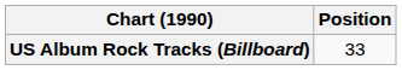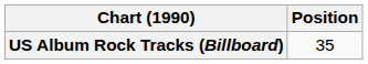US Album Rock Tracks (Billboard) | Position: 33 -> 35
